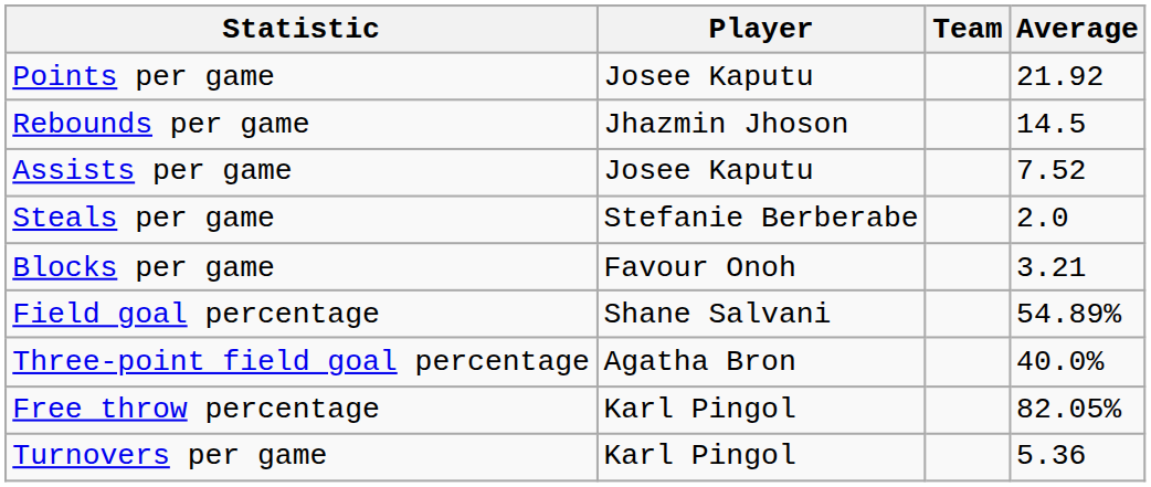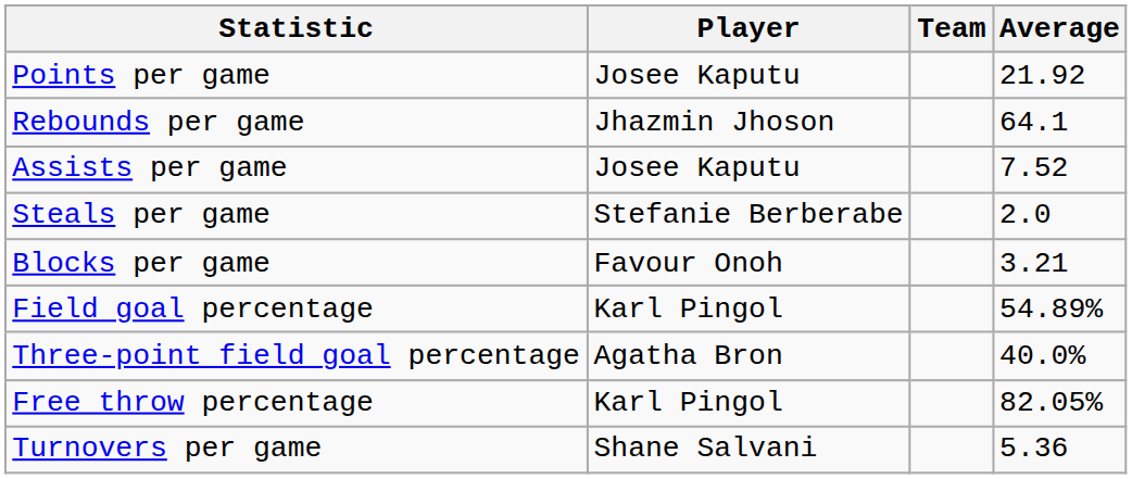Rebounds per game | Average: 14.5 -> 64.1
Field goal percentage | Player: Shane Salvani -> Karl Pingol
Turnovers per game | Player: Karl Pingol -> Shane Salvani
